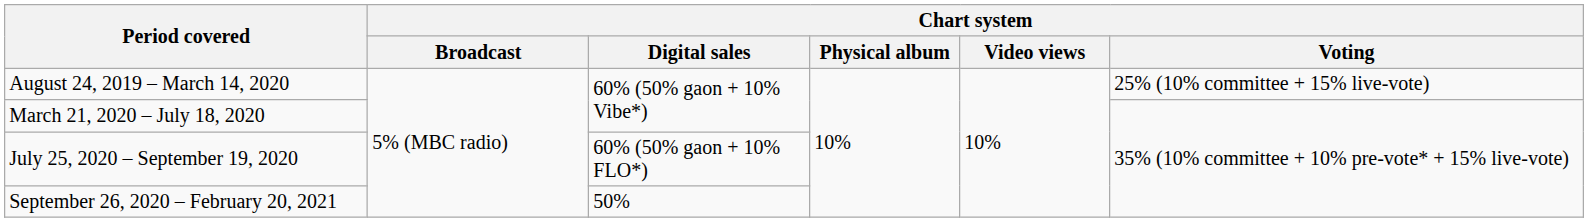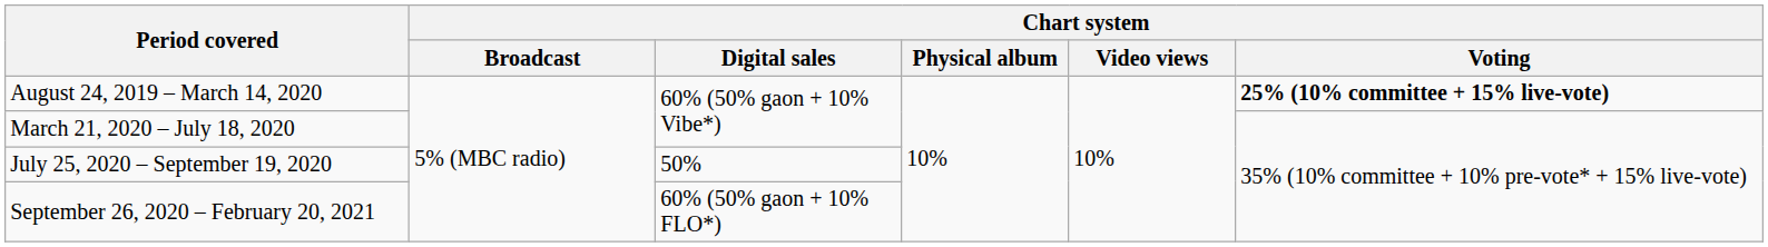August 24, 2019 – March 14, 2020 | Chart system / Voting: normal -> bold
July 25, 2020 – September 19, 2020 | Chart system / Digital sales: 60% (50% gaon + 10% FLO*) -> 50%
September 26, 2020 – February 20, 2021 | Chart system / Digital sales: 50% -> 60% (50% gaon + 10% FLO*)
